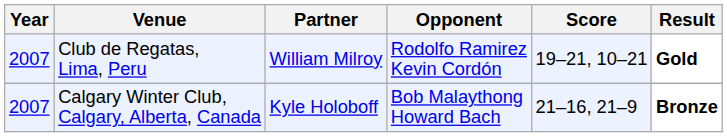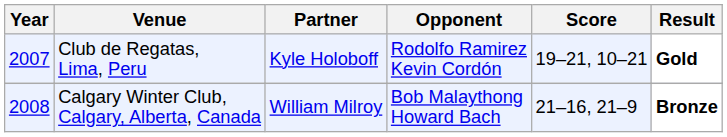Club de Regatas, Lima, Peru | Partner: William Milroy -> Kyle Holoboff
Calgary Winter Club, Calgary, Alberta, Canada | Year: 2007 -> 2008
Calgary Winter Club, Calgary, Alberta, Canada | Partner: Kyle Holoboff -> William Milroy
